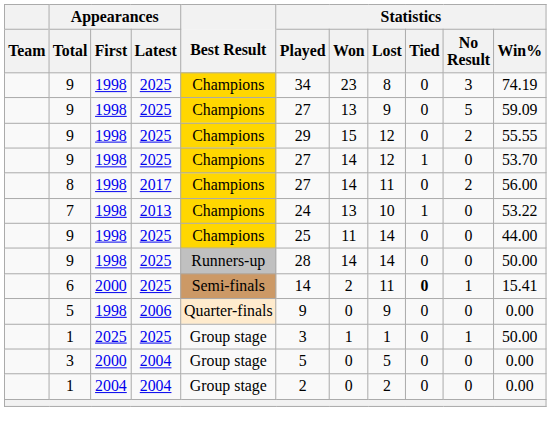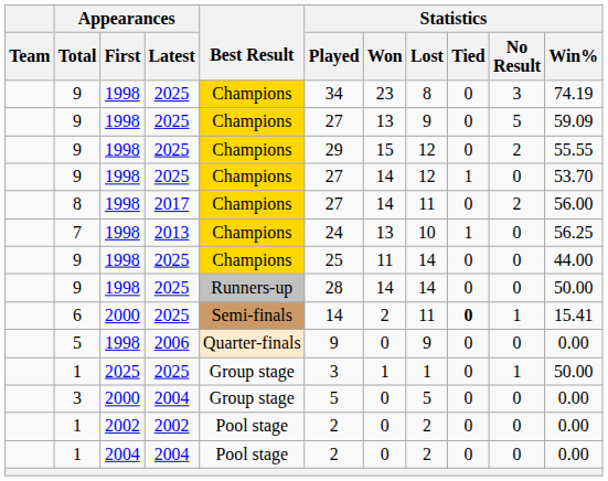7 | Statistics / Win%: 53.22 -> 56.25
+ row: 1 | 2002 | 2002 | Pool stage | 2 | 0 | 2 | 0 | 0 | 0.00
1 / 2004 | Best Result: Group stage -> Pool stage
